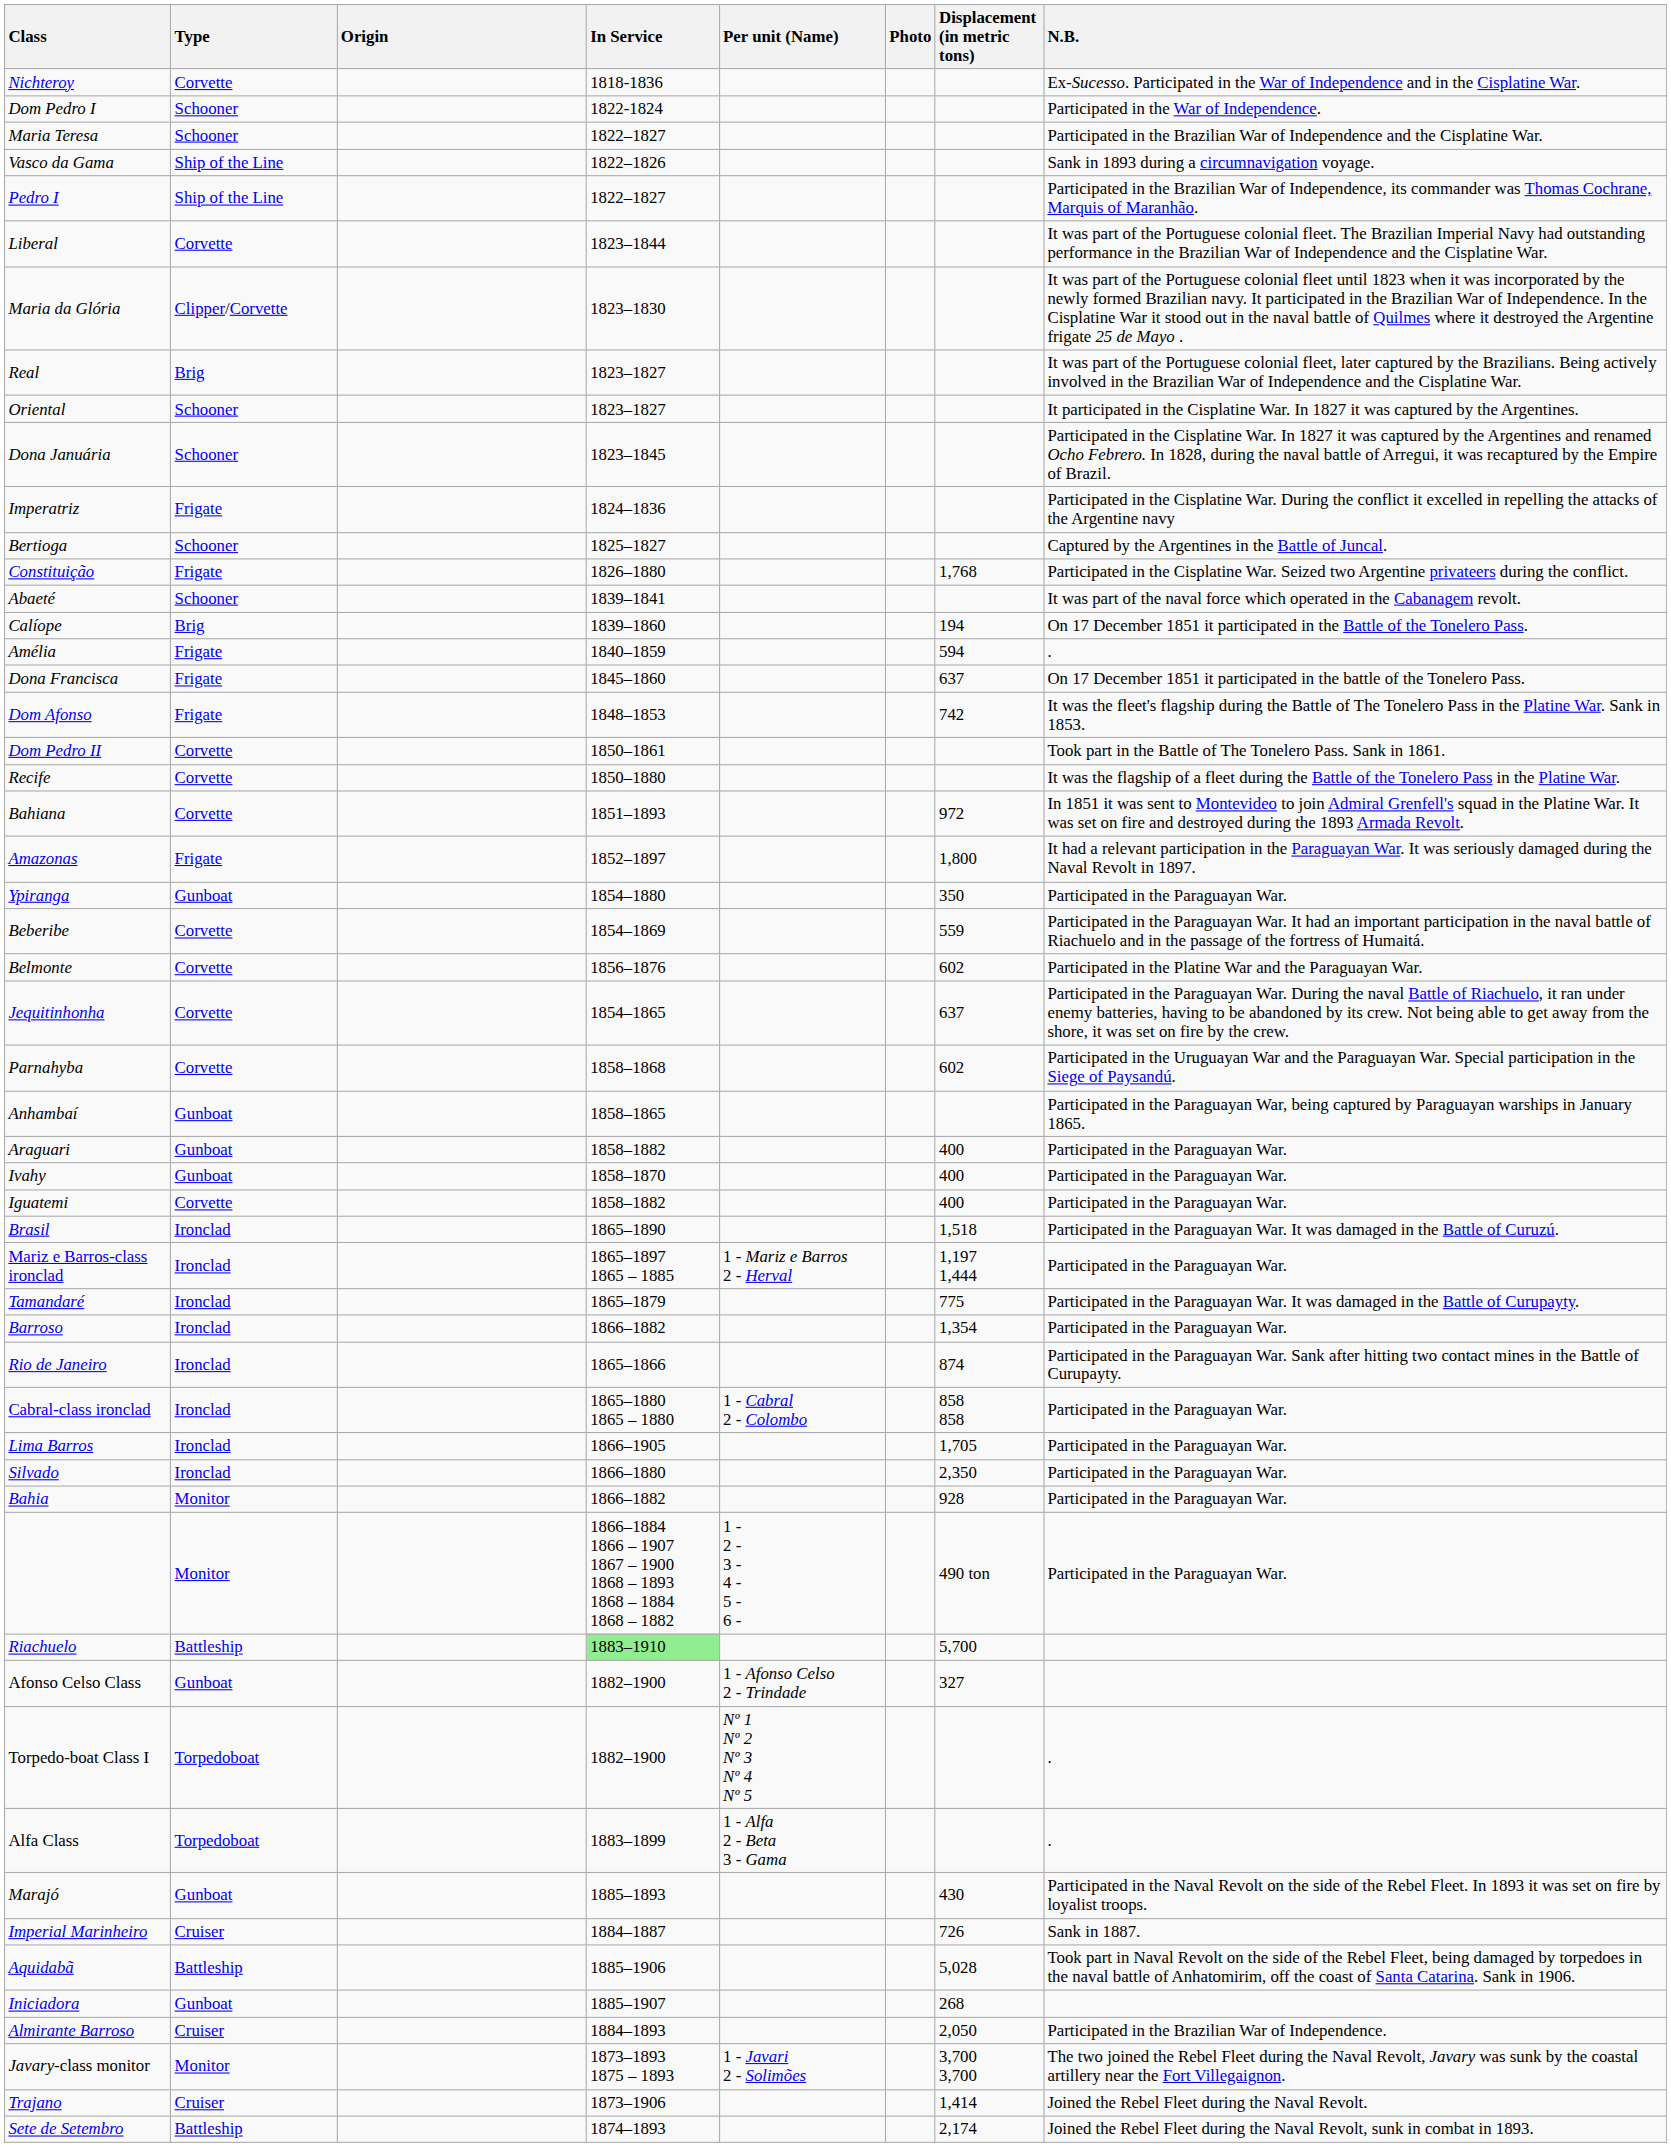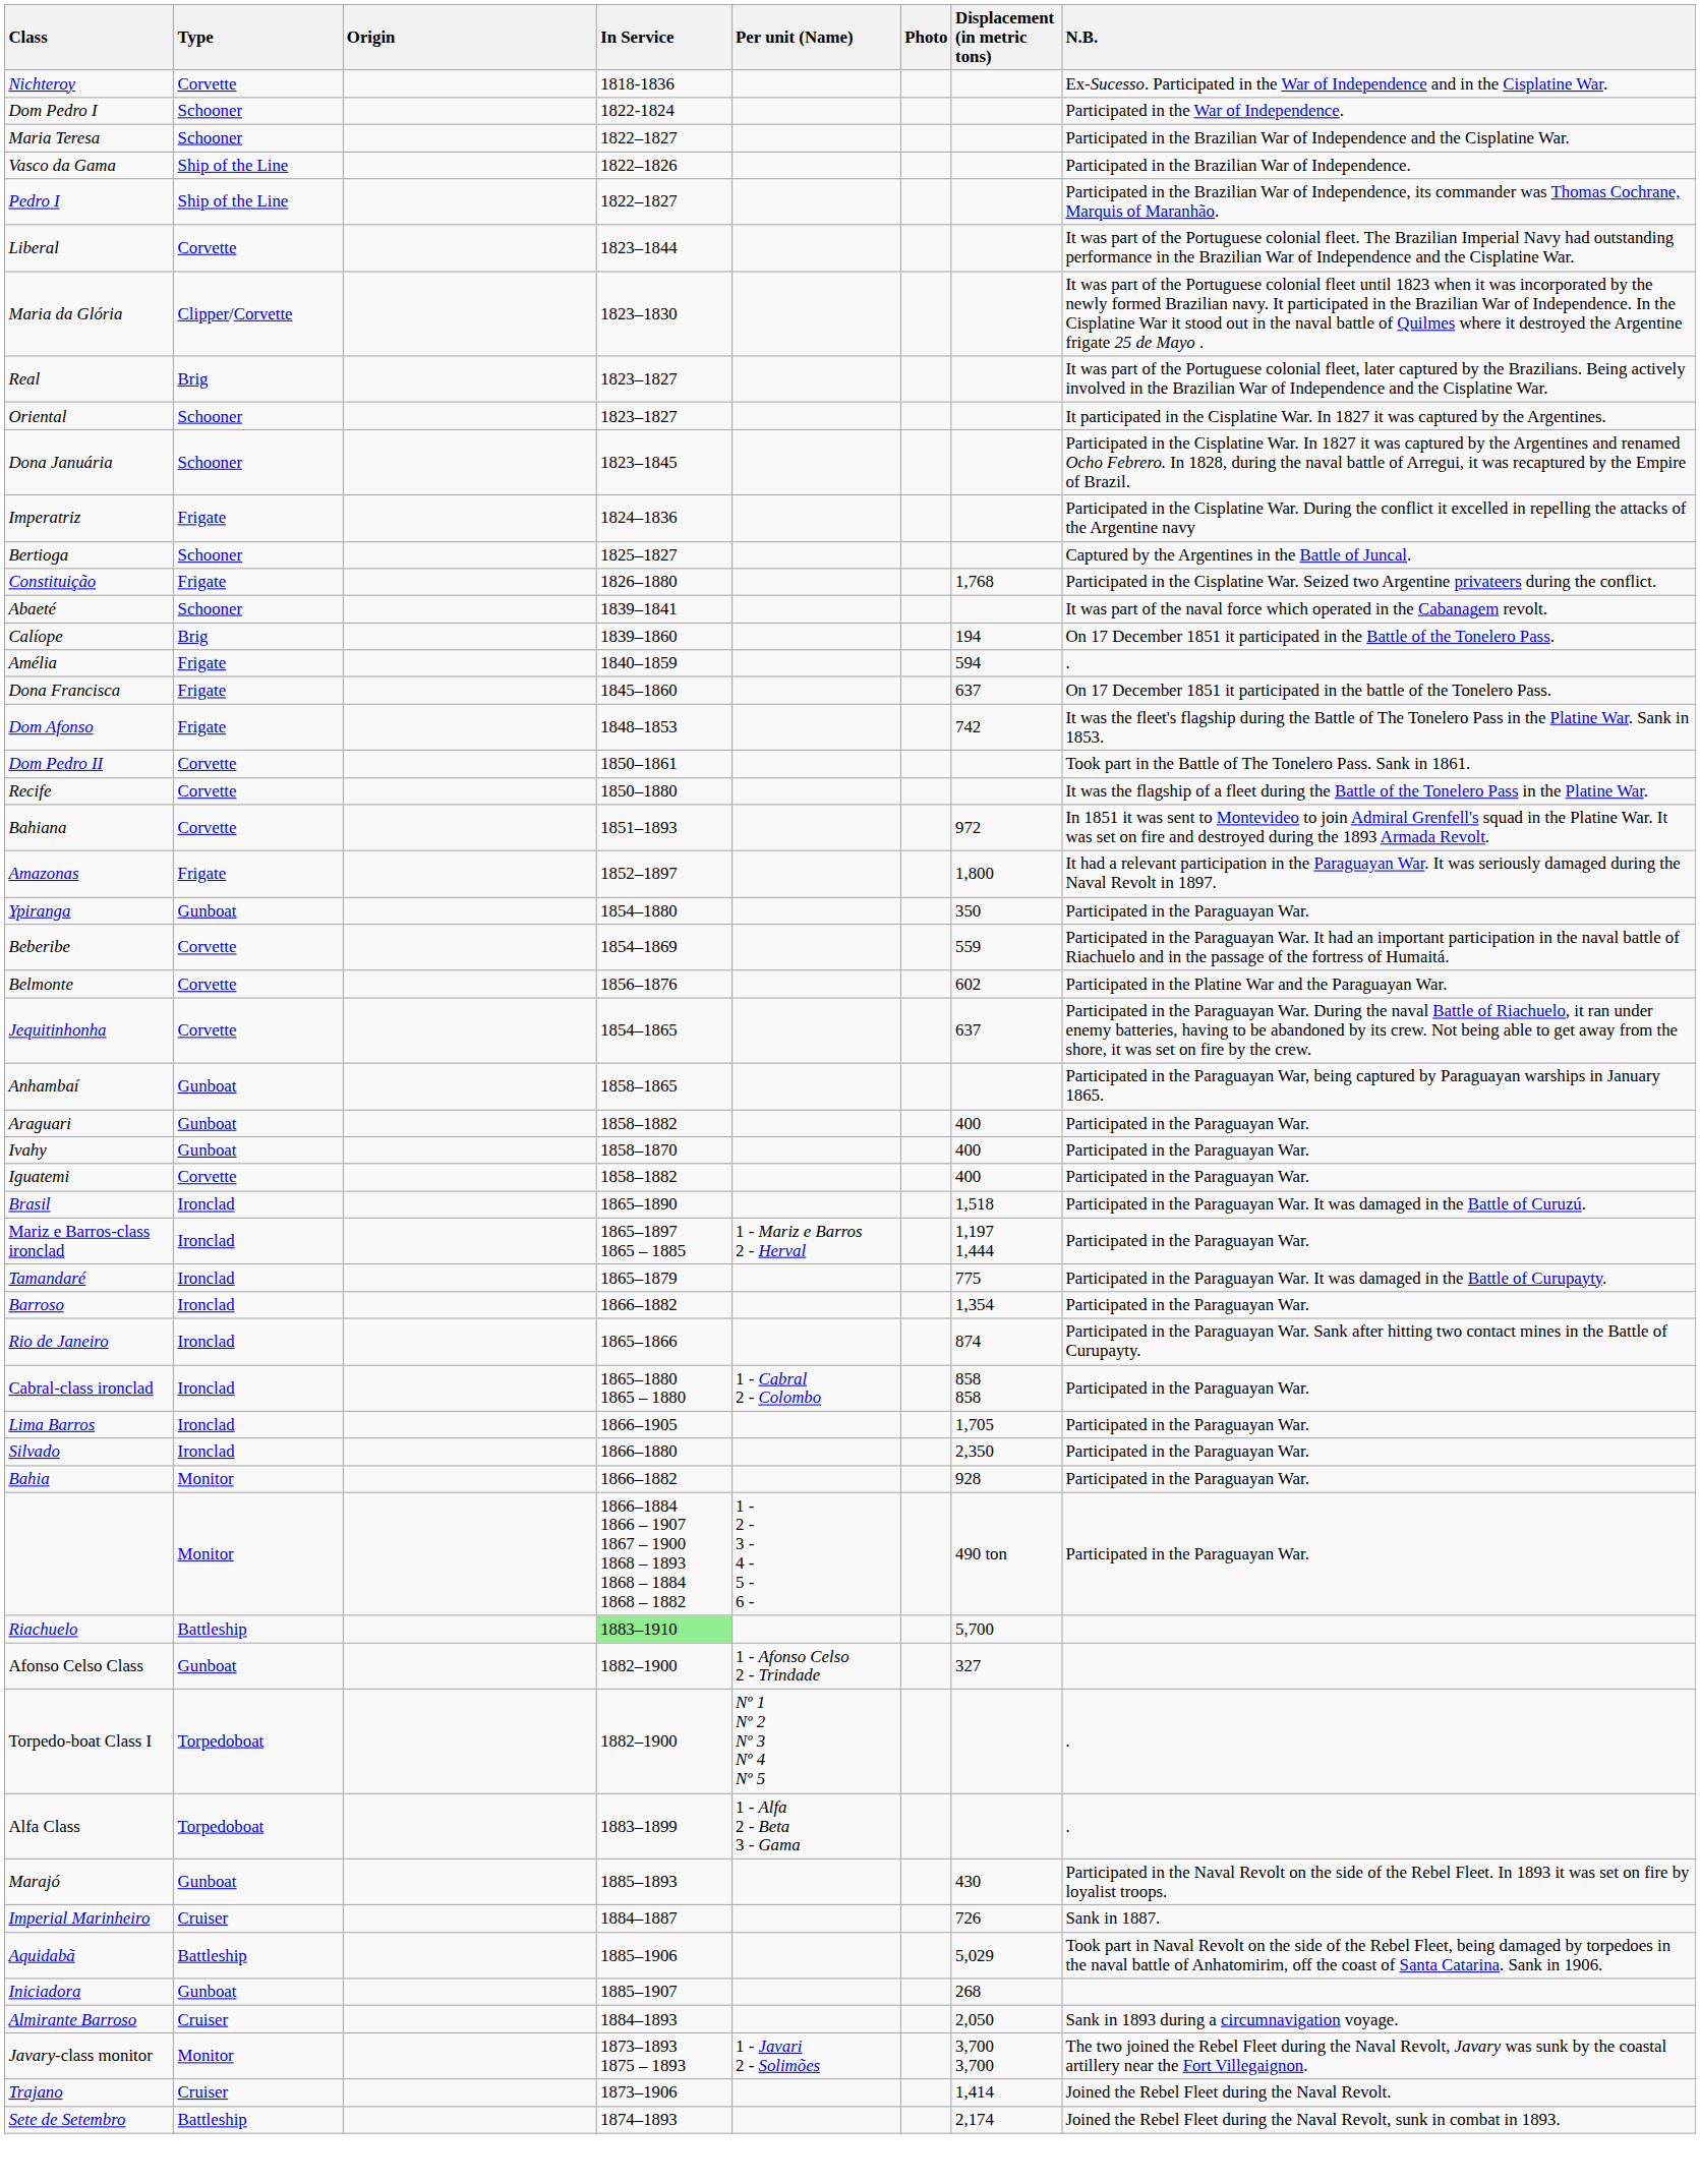Vasco da Gama | N.B.: Sank in 1893 during a circumnavigation voyage. -> Participated in the Brazilian War of Independence.
- row: Parnahyba | Corvette | 1858–1868 | 602 | Participated in the Uruguayan War and the Paraguayan War. Special participation in the Siege of Paysandú.
Aquidabã | Displacement (in metric tons): 5,028 -> 5,029
Almirante Barroso | N.B.: Participated in the Brazilian War of Independence. -> Sank in 1893 during a circumnavigation voyage.
